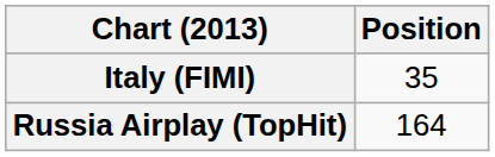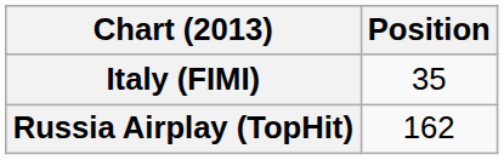Russia Airplay (TopHit) | Position: 164 -> 162
